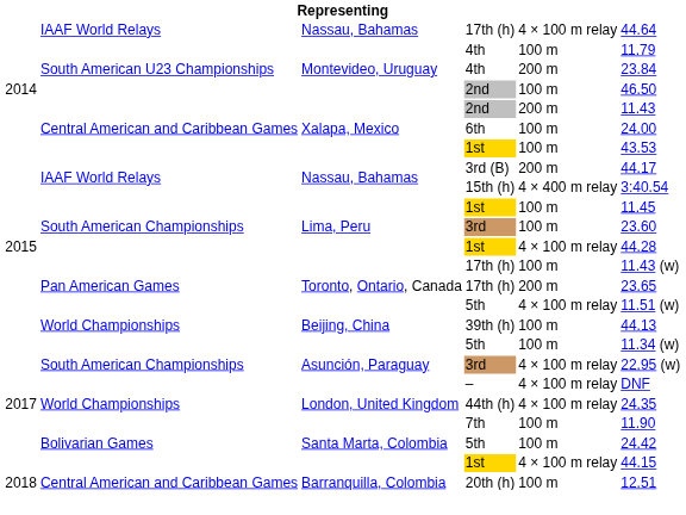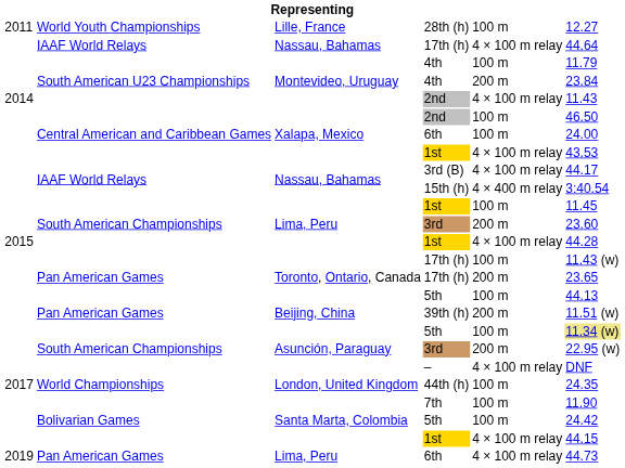+ row: 2011 | World Youth Championships | Lille, France | 28th (h) | 100 m | 12.27
Montevideo, Uruguay / 2nd | column 5: 100 m -> 4 × 100 m relay
Montevideo, Uruguay / 2nd | column 6: 46.50 -> 11.43
Xalapa, Mexico / 2nd | column 5: 200 m -> 100 m
Xalapa, Mexico / 2nd | column 6: 11.43 -> 46.50
Xalapa, Mexico / 1st | column 5: 100 m -> 4 × 100 m relay
3rd (B) | column 5: 200 m -> 4 × 100 m relay
Lima, Peru / 3rd | column 5: 100 m -> 200 m
Toronto, Ontario, Canada / 5th | column 5: 4 × 100 m relay -> 100 m
Toronto, Ontario, Canada / 5th | column 6: 11.51 (w) -> 44.13
39th (h) | column 2: World Championships -> Pan American Games
39th (h) | column 5: 100 m -> 200 m
39th (h) | column 6: 44.13 -> 11.51 (w)
Asunción, Paraguay / 5th | column 6: no background -> khaki background
Asunción, Paraguay / 3rd | column 5: 4 × 100 m relay -> 200 m
44th (h) | column 5: 4 × 100 m relay -> 100 m
- row: 2018 | Central American and Caribbean Games | Barranquilla, Colombia | 20th (h) | 100 m | 12.51
+ row: 2019 | Pan American Games | Lima, Peru | 6th | 4 × 100 m relay | 44.73
